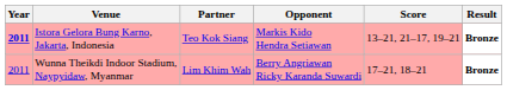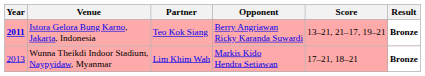Istora Gelora Bung Karno, Jakarta, Indonesia | Opponent: Markis Kido Hendra Setiawan -> Berry Angriawan Ricky Karanda Suwardi
Wunna Theikdi Indoor Stadium, Naypyidaw, Myanmar | Year: 2011 -> 2013
Wunna Theikdi Indoor Stadium, Naypyidaw, Myanmar | Opponent: Berry Angriawan Ricky Karanda Suwardi -> Markis Kido Hendra Setiawan
